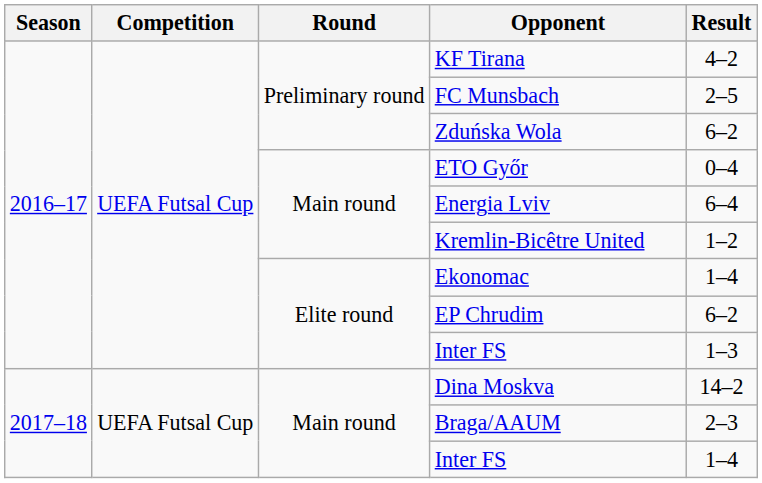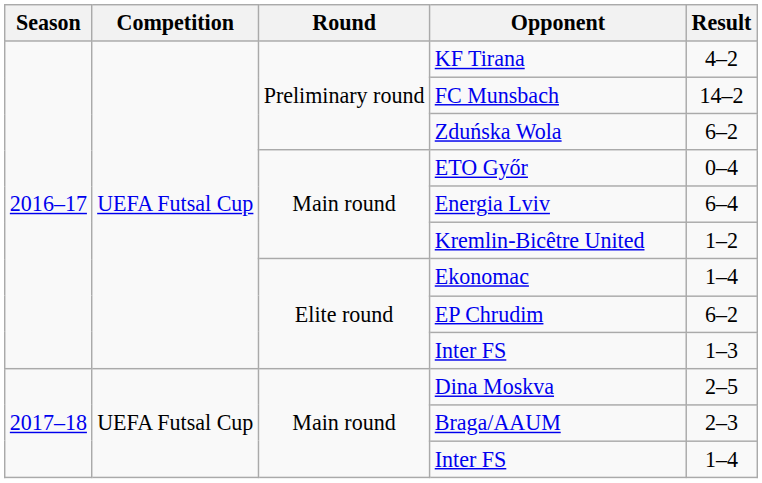FC Munsbach | Result: 2–5 -> 14–2
Dina Moskva | Result: 14–2 -> 2–5
